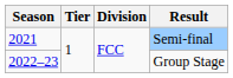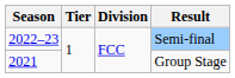Semi-final | Season: 2021 -> 2022–23
Group Stage | Season: 2022–23 -> 2021
